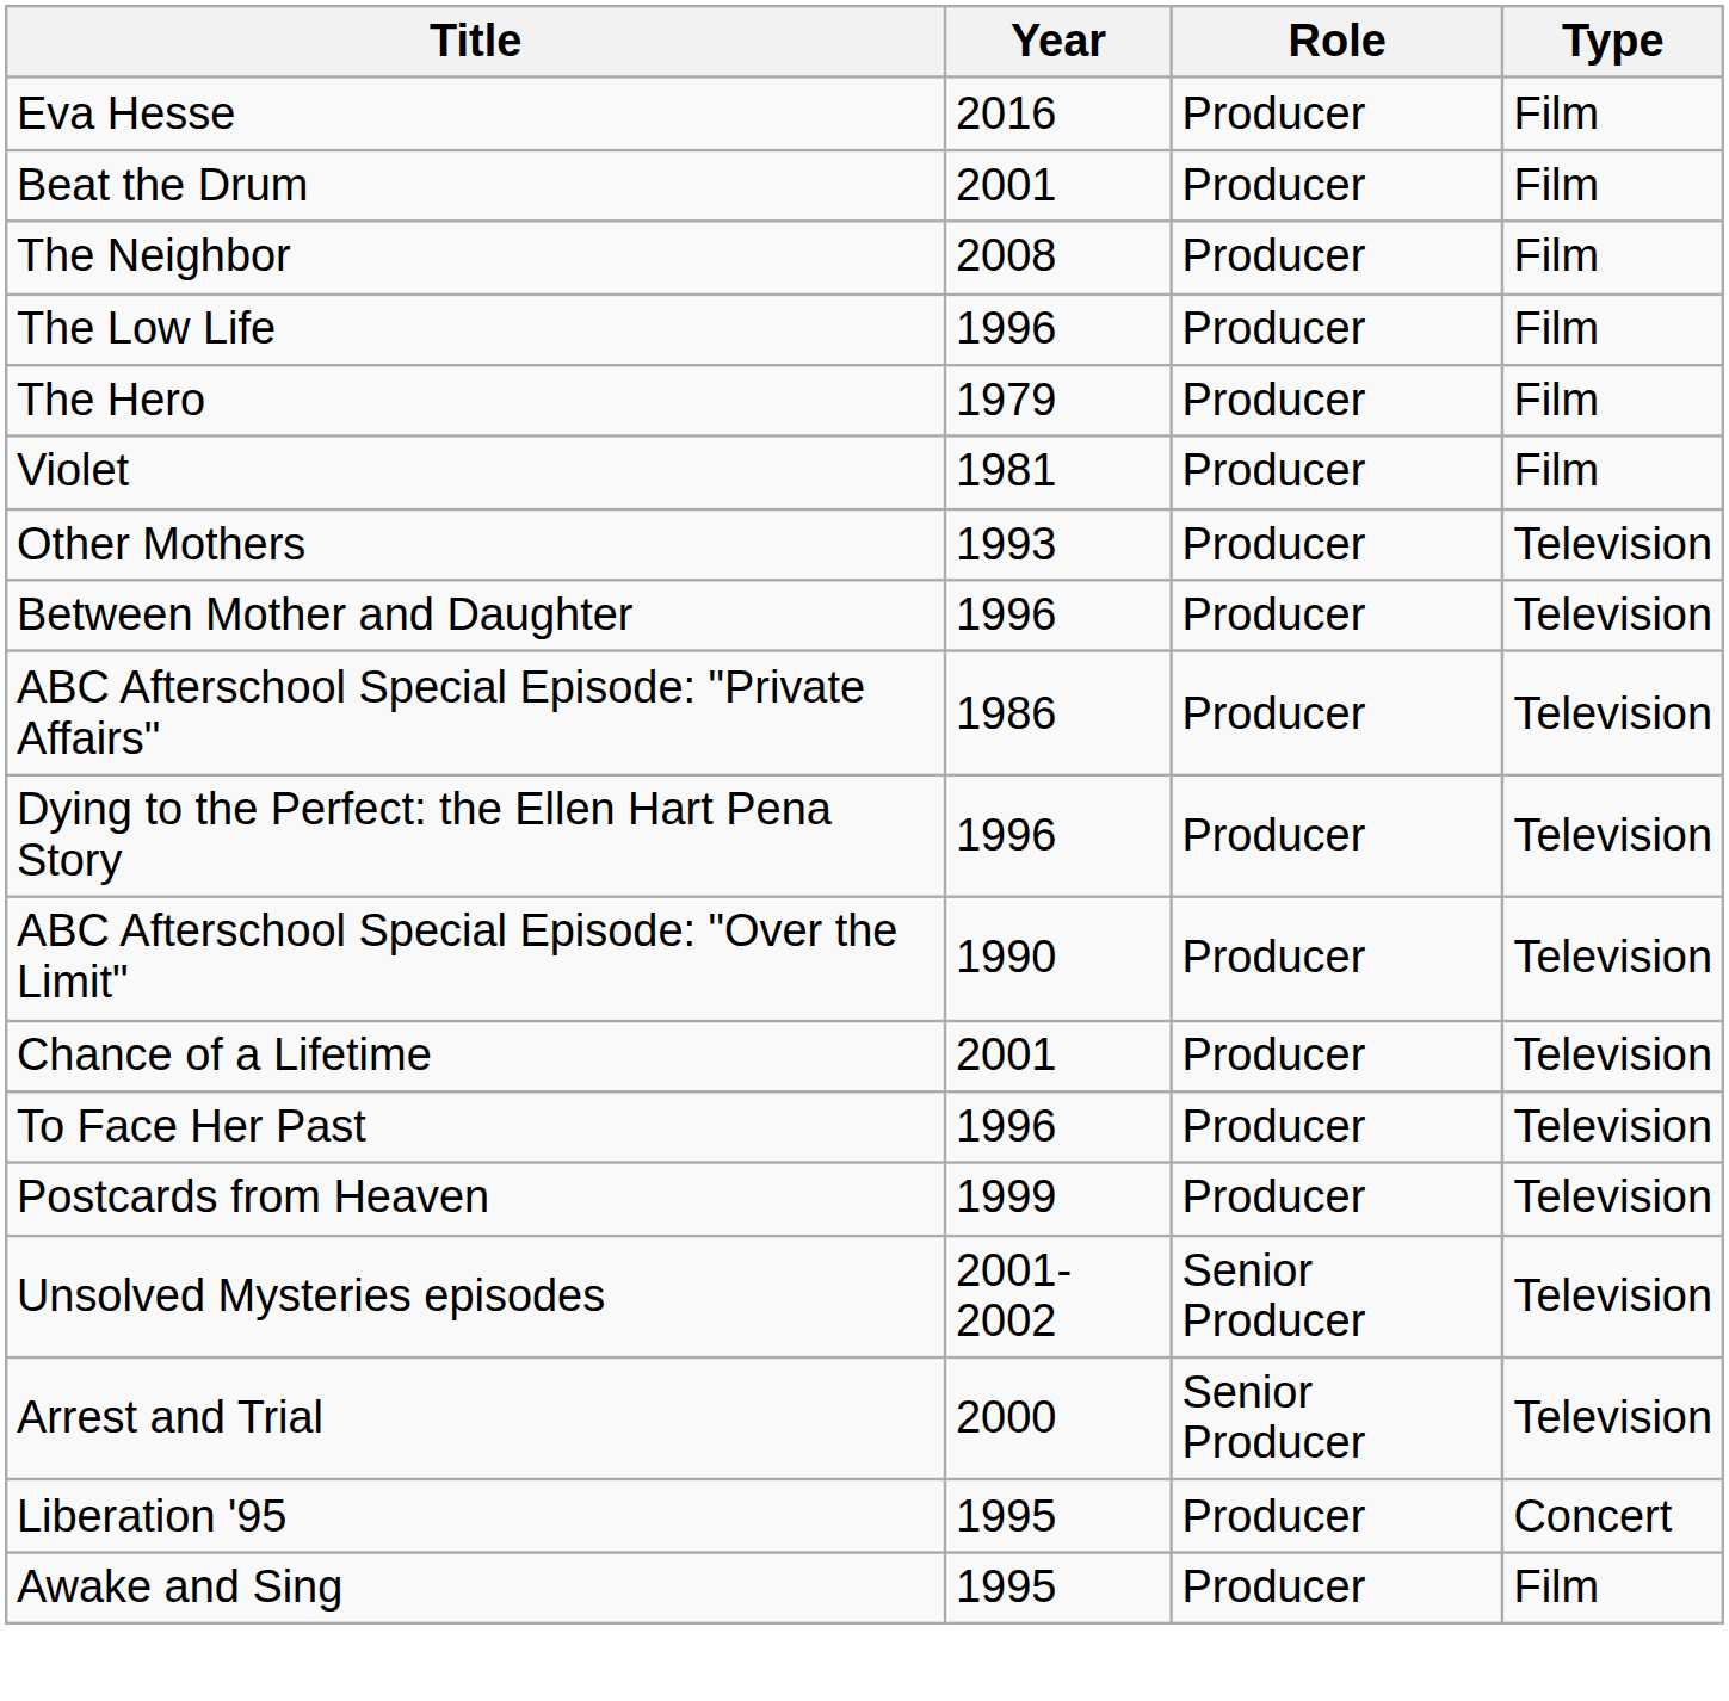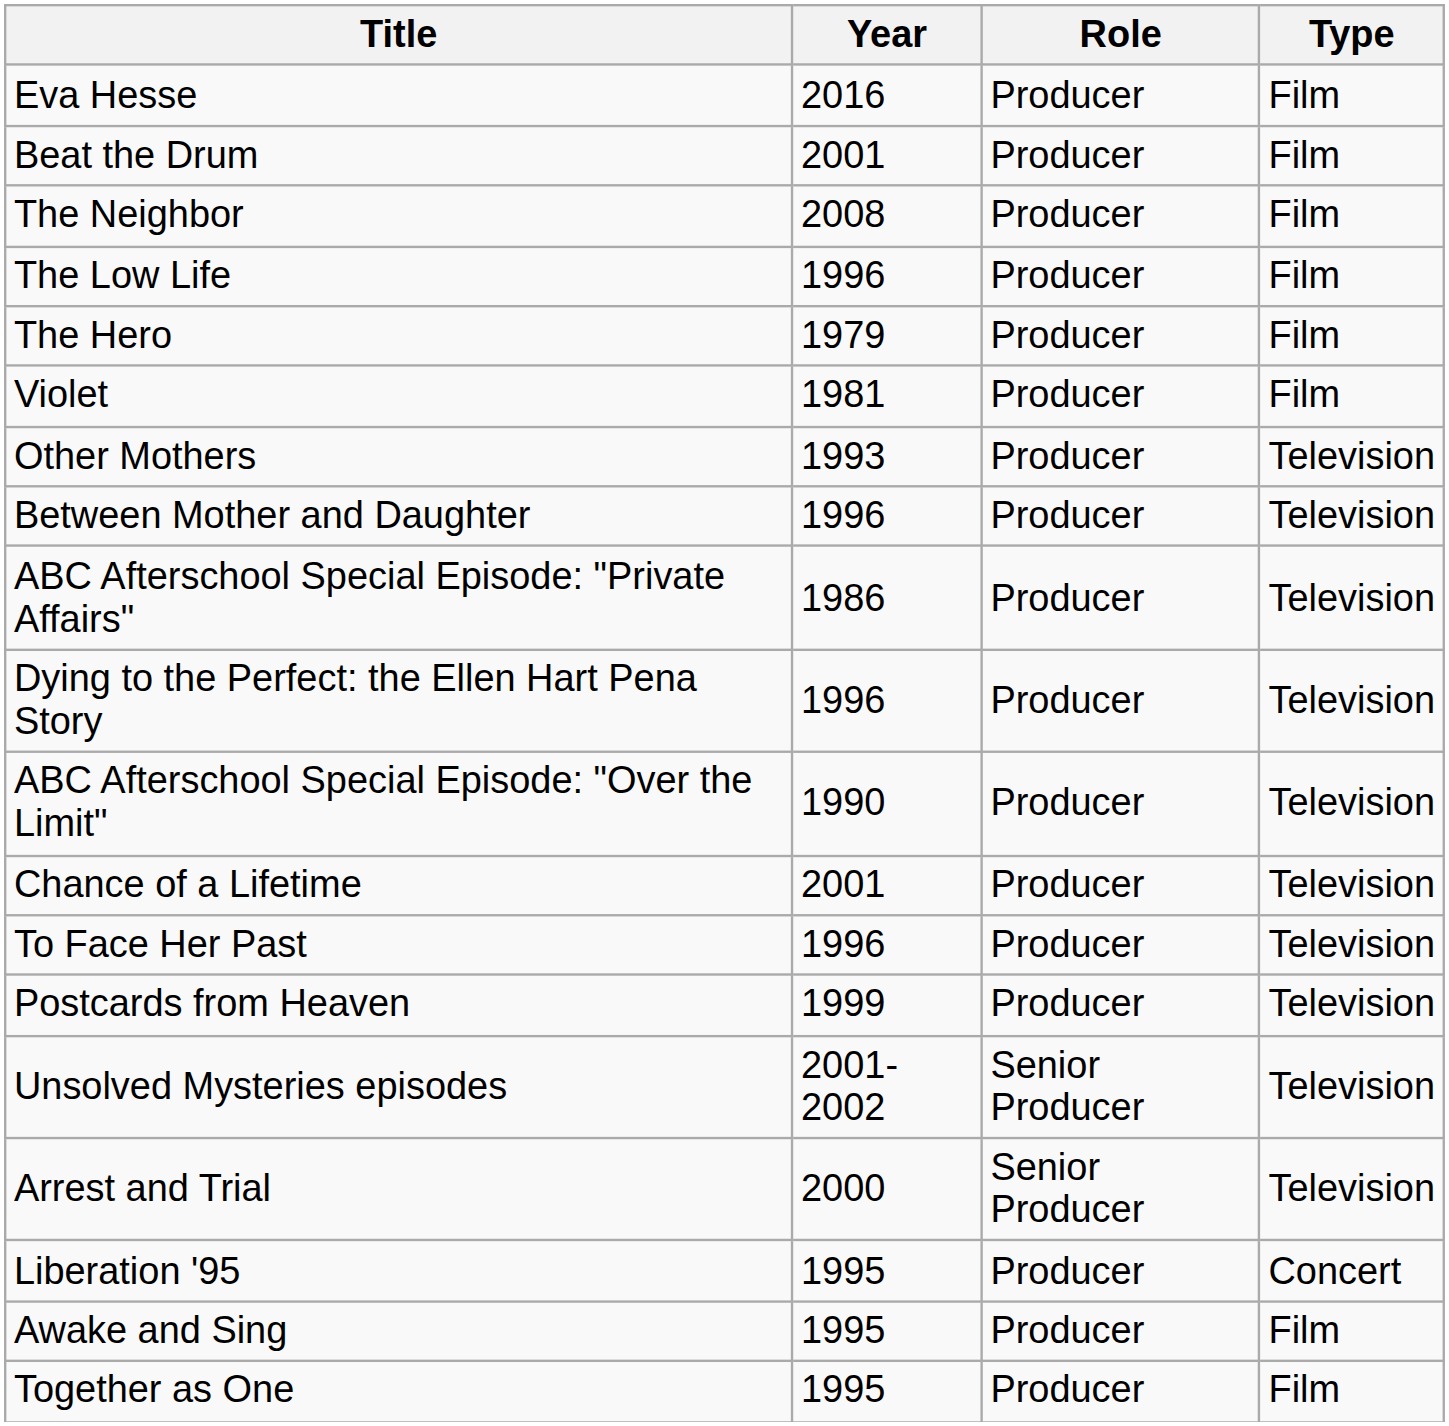+ row: Together as One | 1995 | Producer | Film
